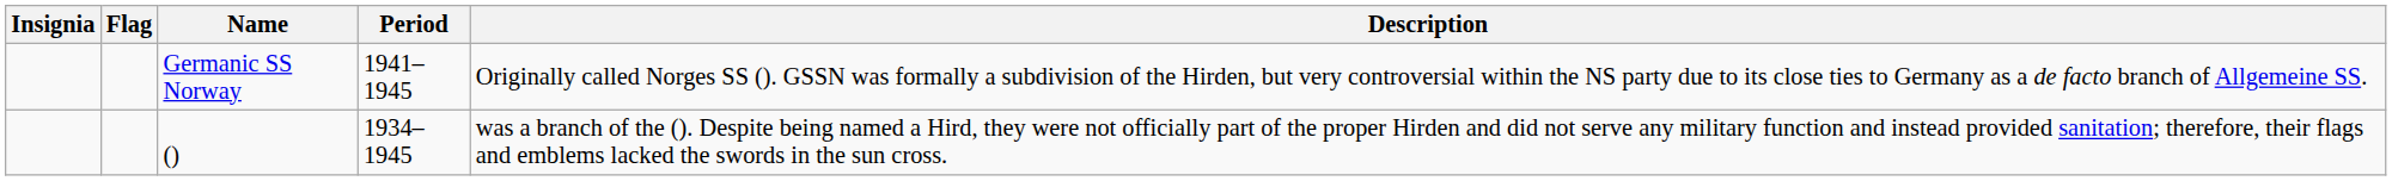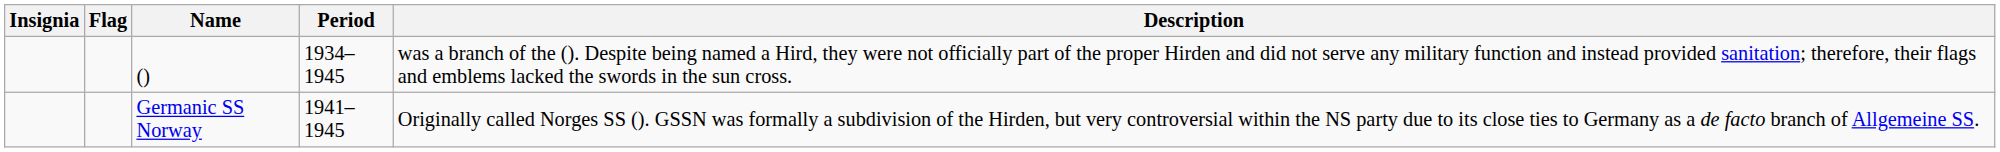rows swapped: () <-> Germanic SS Norway
